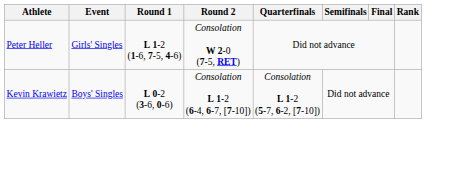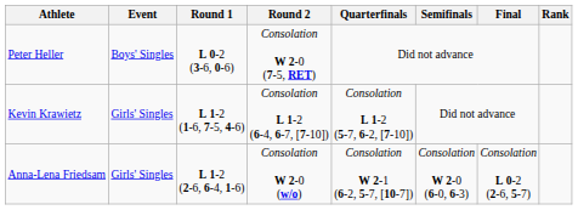Peter Heller | Event: Girls' Singles -> Boys' Singles
Peter Heller | Round 1: L 1-2 (1-6, 7-5, 4-6) -> L 0-2 (3-6, 0-6)
Kevin Krawietz | Event: Boys' Singles -> Girls' Singles
Kevin Krawietz | Round 1: L 0-2 (3-6, 0-6) -> L 1-2 (1-6, 7-5, 4-6)
+ row: Anna-Lena Friedsam | Girls' Singles | L 1-2 (2-6, 6-4, 1-6) | Consolation W 2-0 (w/o) | Consolation W 2-1 (6-2, 5-7, [10-7]) | Consolation W 2-0 (6-0, 6-3) | Consolation L 0-2 (2-6, 5-7)
